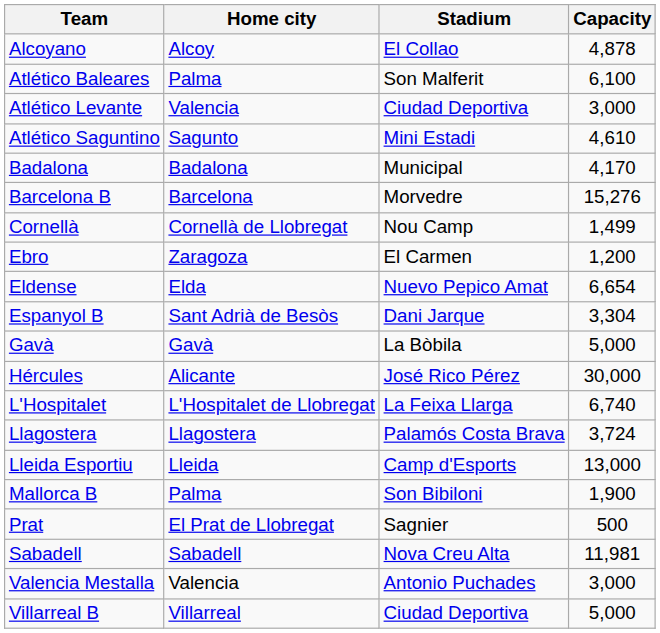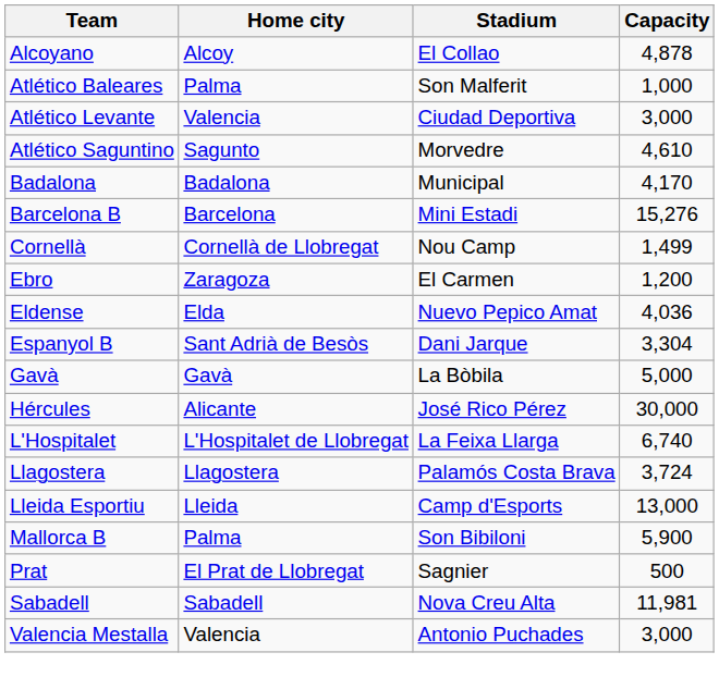Atlético Baleares | Capacity: 6,100 -> 1,000
Atlético Saguntino | Stadium: Mini Estadi -> Morvedre
Barcelona B | Stadium: Morvedre -> Mini Estadi
Eldense | Capacity: 6,654 -> 4,036
Mallorca B | Capacity: 1,900 -> 5,900
- row: Villarreal B | Villarreal | Ciudad Deportiva | 5,000
